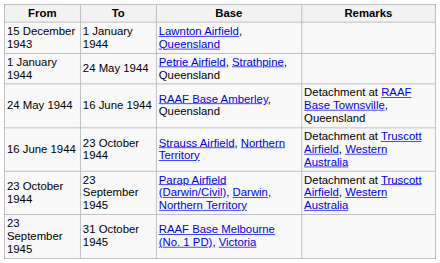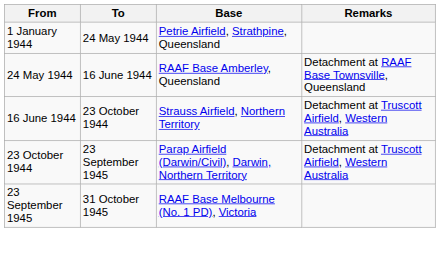- row: 15 December 1943 | 1 January 1944 | Lawnton Airfield, Queensland
